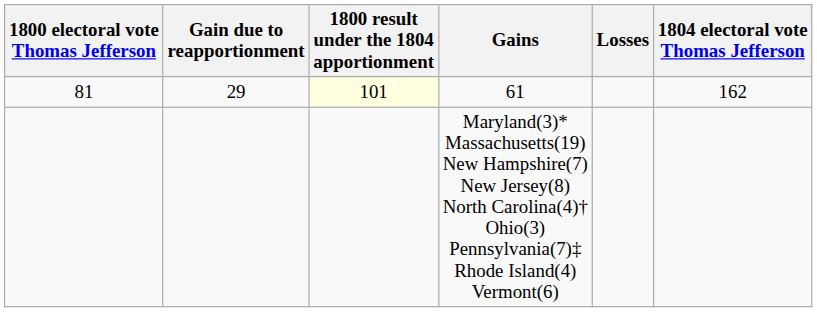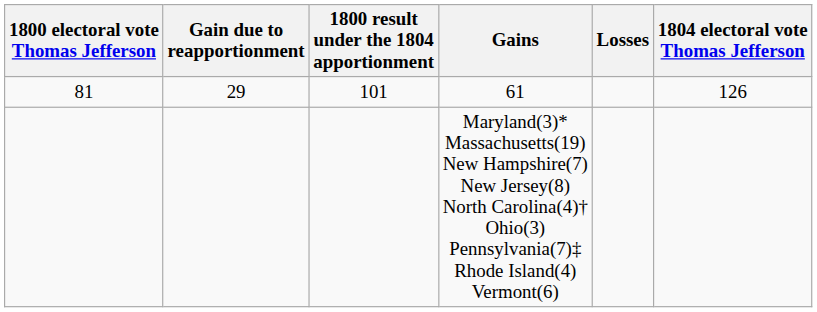61 | 1800 result under the 1804 apportionment: lightyellow background -> no background
61 | 1804 electoral vote Thomas Jefferson: 162 -> 126
